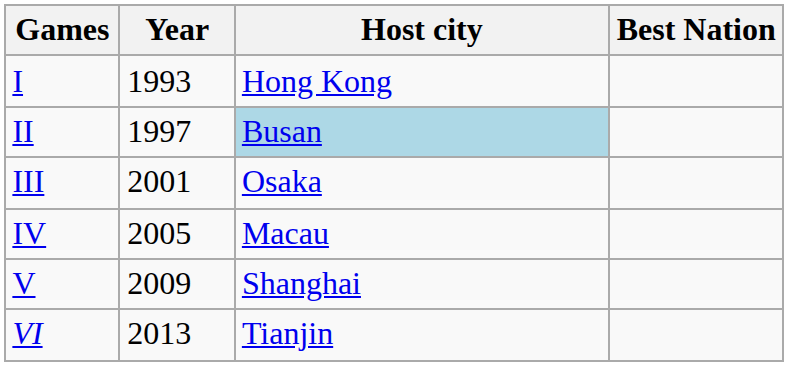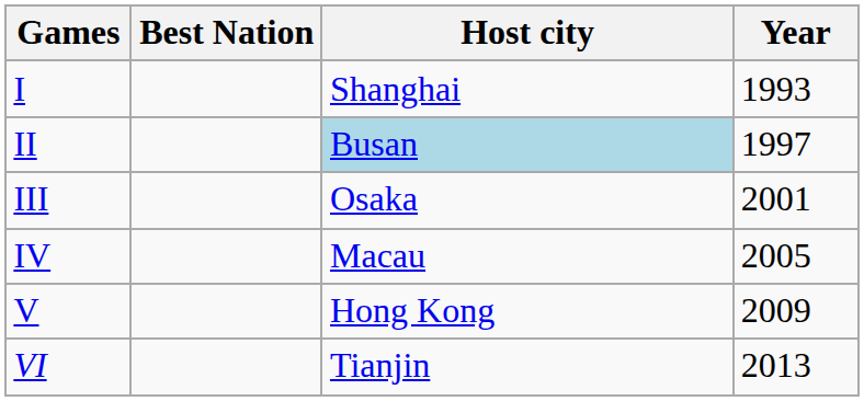columns swapped: Year <-> Best Nation
I | Host city: Hong Kong -> Shanghai
V | Host city: Shanghai -> Hong Kong
